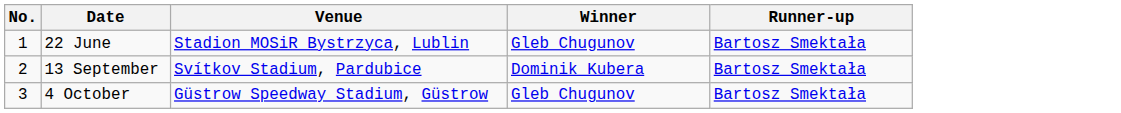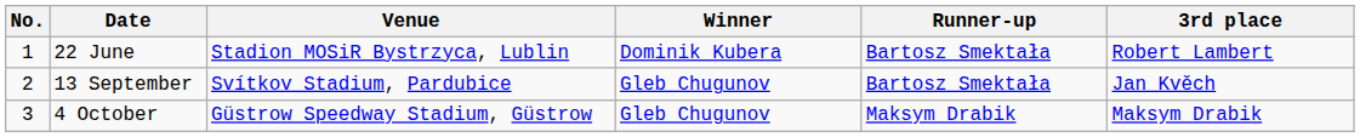+ column: 3rd place | Robert Lambert | Jan Kvěch | Maksym Drabik
22 June | Winner: Gleb Chugunov -> Dominik Kubera
13 September | Winner: Dominik Kubera -> Gleb Chugunov
4 October | Runner-up: Bartosz Smektała -> Maksym Drabik
